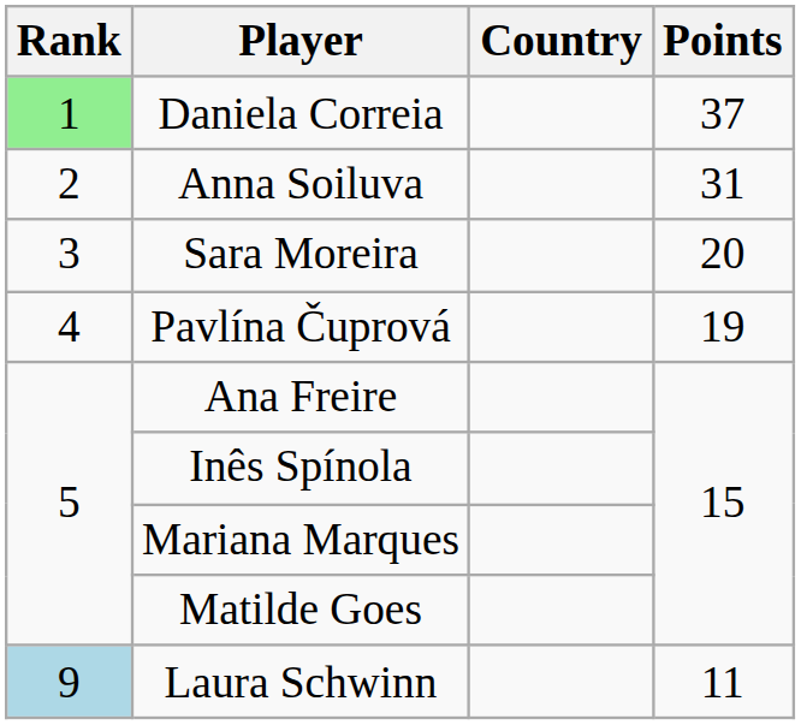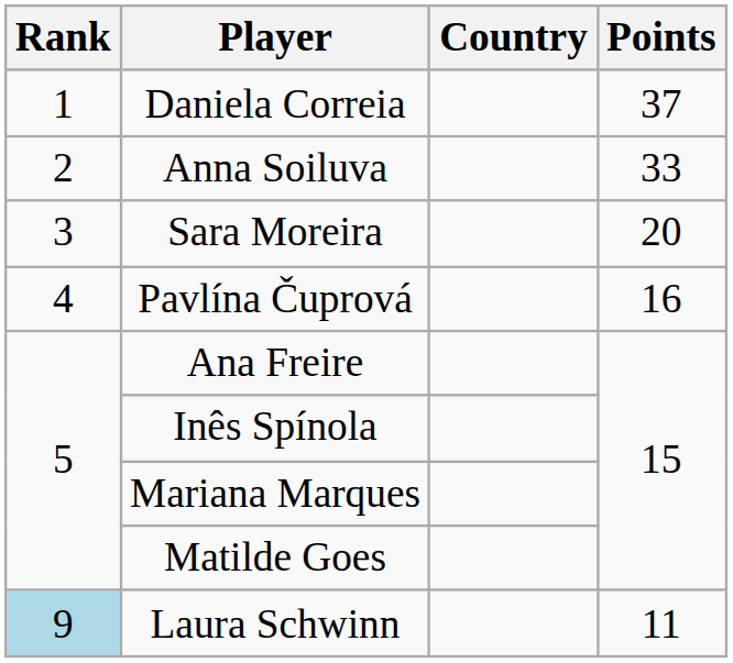Daniela Correia | Rank: lightgreen background -> no background
Anna Soiluva | Points: 31 -> 33
Pavlína Čuprová | Points: 19 -> 16
